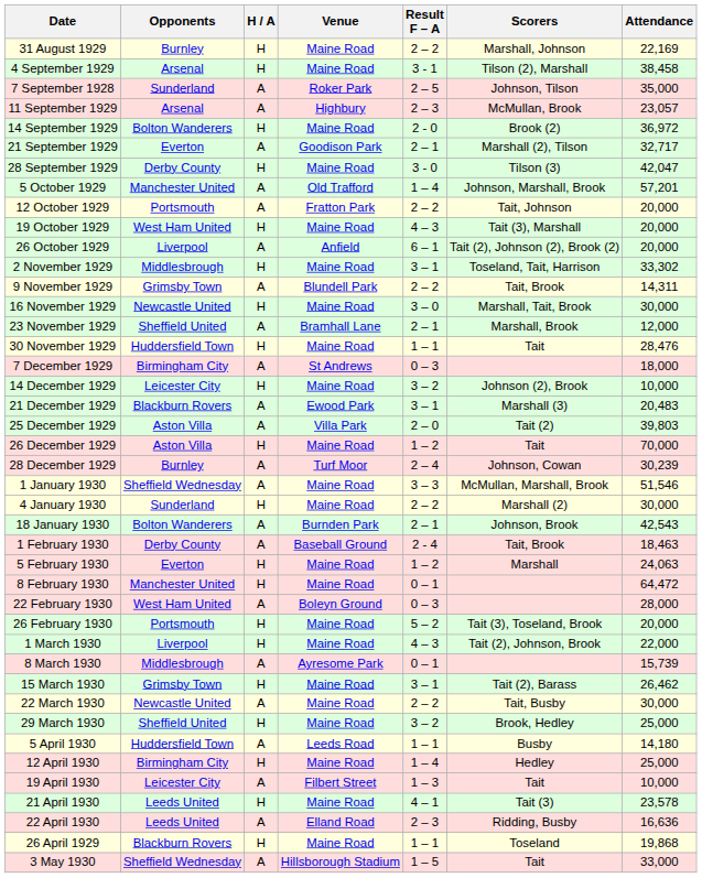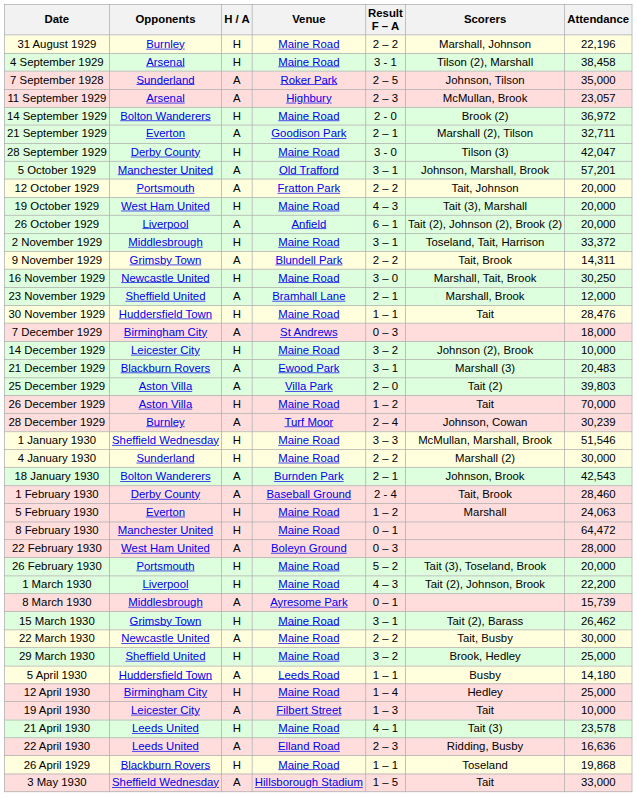31 August 1929 | Attendance: 22,169 -> 22,196
21 September 1929 | Attendance: 32,717 -> 32,711
5 October 1929 | Result F – A: 1 – 4 -> 3 – 1
2 November 1929 | Attendance: 33,302 -> 33,372
16 November 1929 | Attendance: 30,000 -> 30,250
1 January 1930 | H / A: A -> H
1 February 1930 | Attendance: 18,463 -> 28,460
1 March 1930 | Attendance: 22,000 -> 22,200
